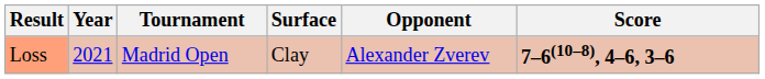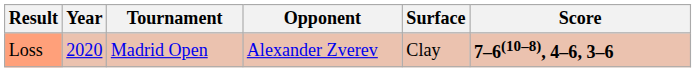columns swapped: Surface <-> Opponent
Loss | Year: 2021 -> 2020
